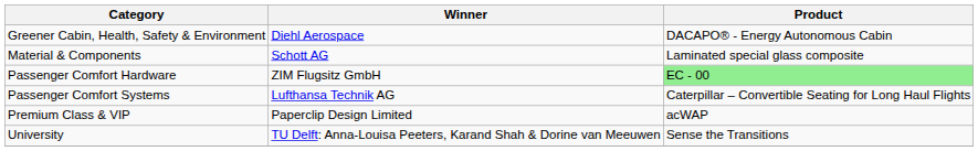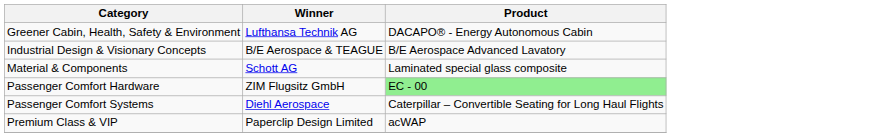Greener Cabin, Health, Safety & Environment | Winner: Diehl Aerospace -> Lufthansa Technik AG
+ row: Industrial Design & Visionary Concepts | B/E Aerospace & TEAGUE | B/E Aerospace Advanced Lavatory
Passenger Comfort Systems | Winner: Lufthansa Technik AG -> Diehl Aerospace
- row: University | TU Delft: Anna-Louisa Peeters, Karand Shah & Dorine van Meeuwen | Sense the Transitions
